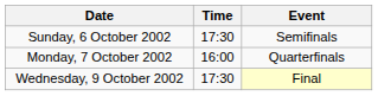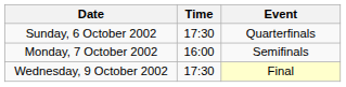Sunday, 6 October 2002 | Event: Semifinals -> Quarterfinals
Monday, 7 October 2002 | Event: Quarterfinals -> Semifinals
